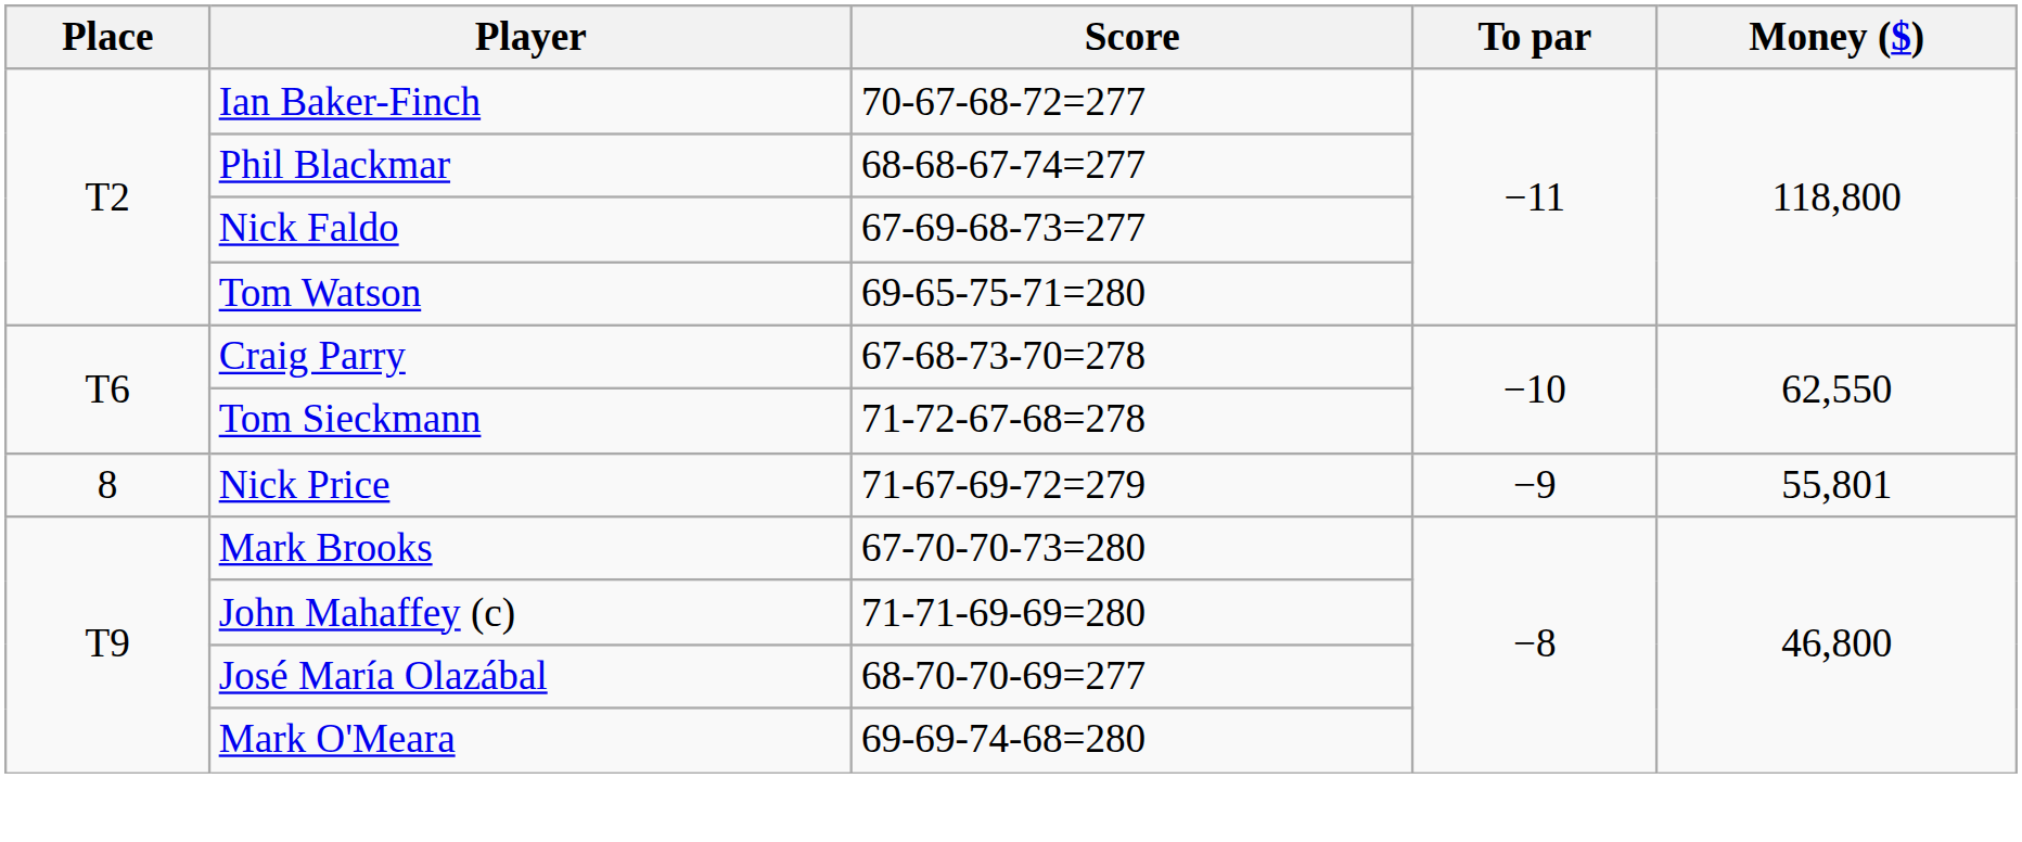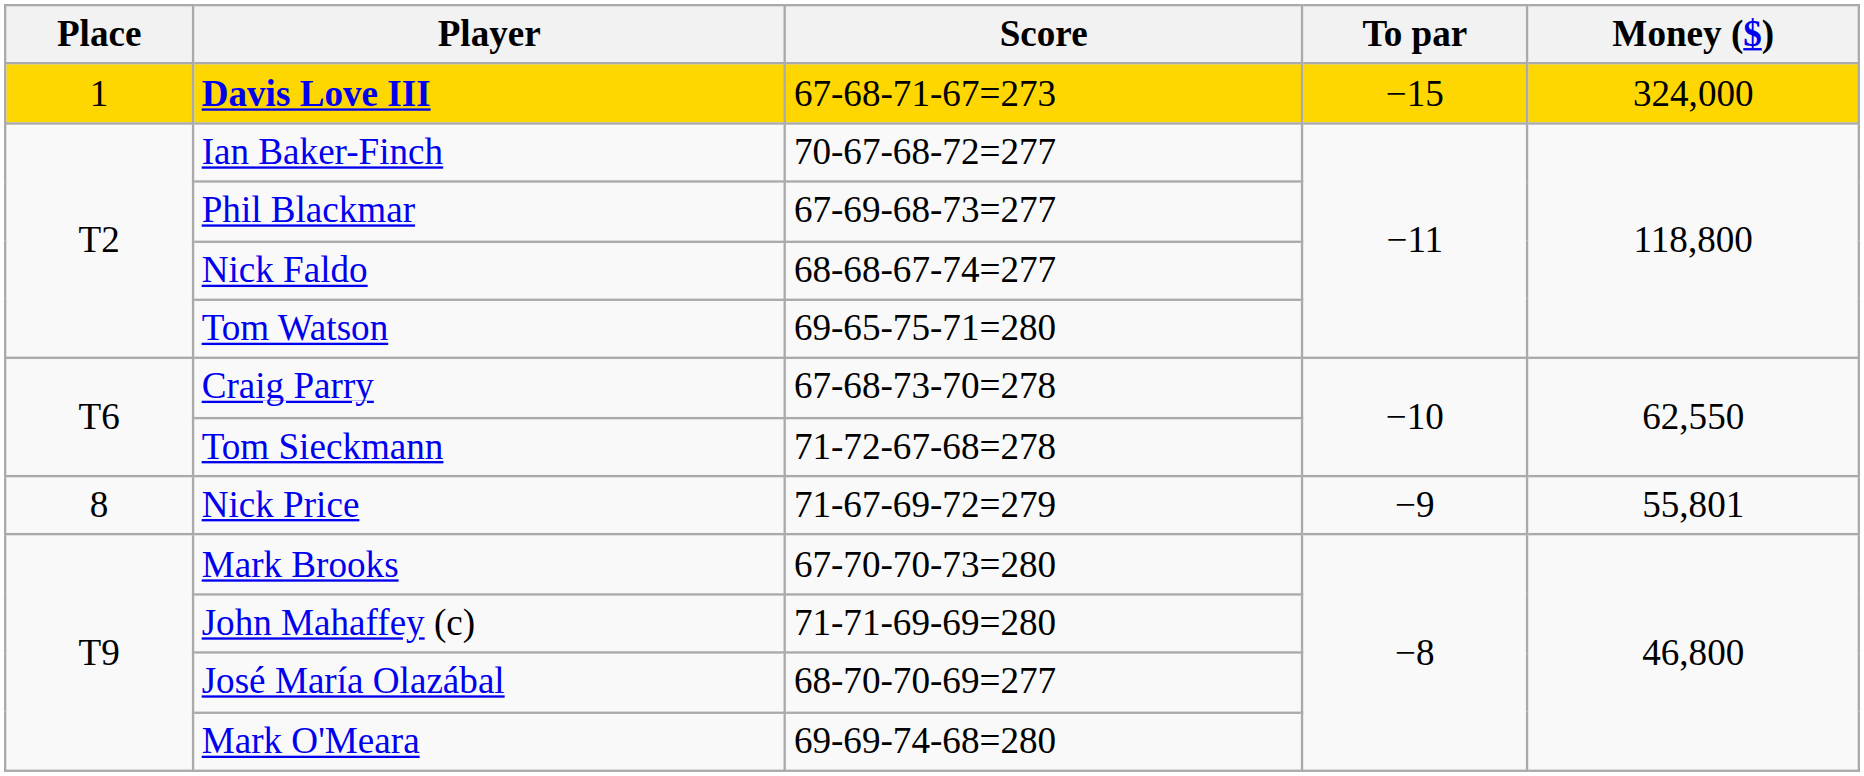+ row: 1 | Davis Love III | 67-68-71-67=273 | −15 | 324,000
Phil Blackmar | Score: 68-68-67-74=277 -> 67-69-68-73=277
Nick Faldo | Score: 67-69-68-73=277 -> 68-68-67-74=277
